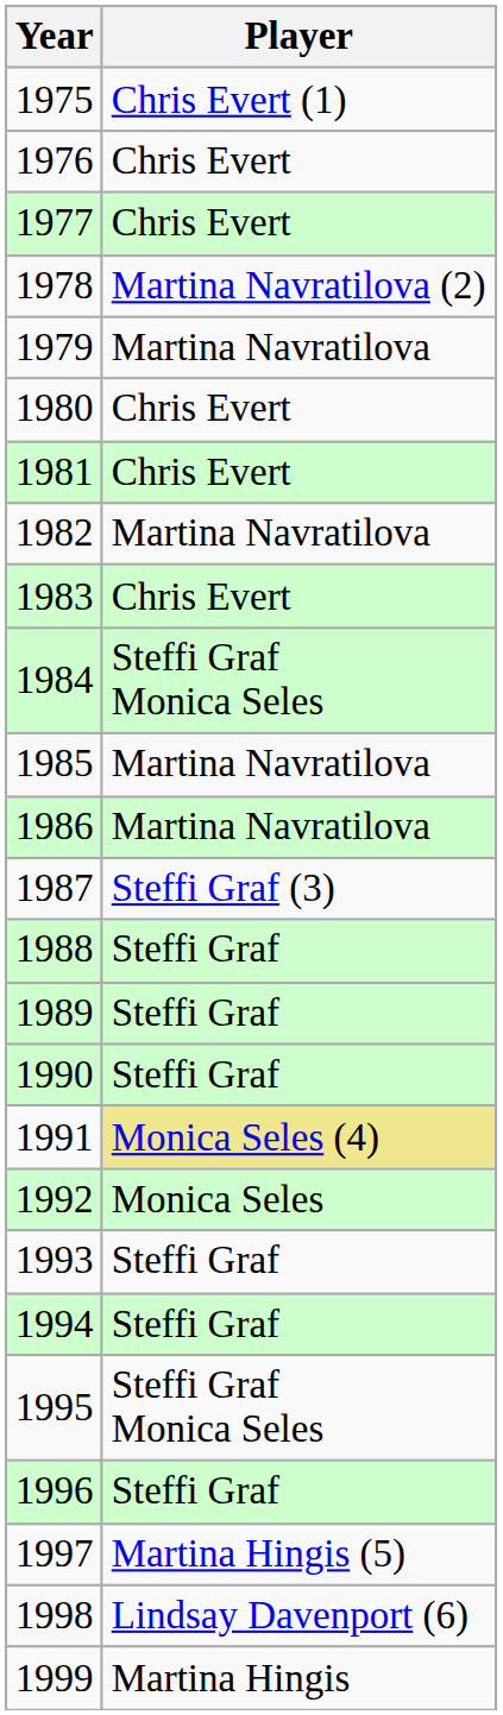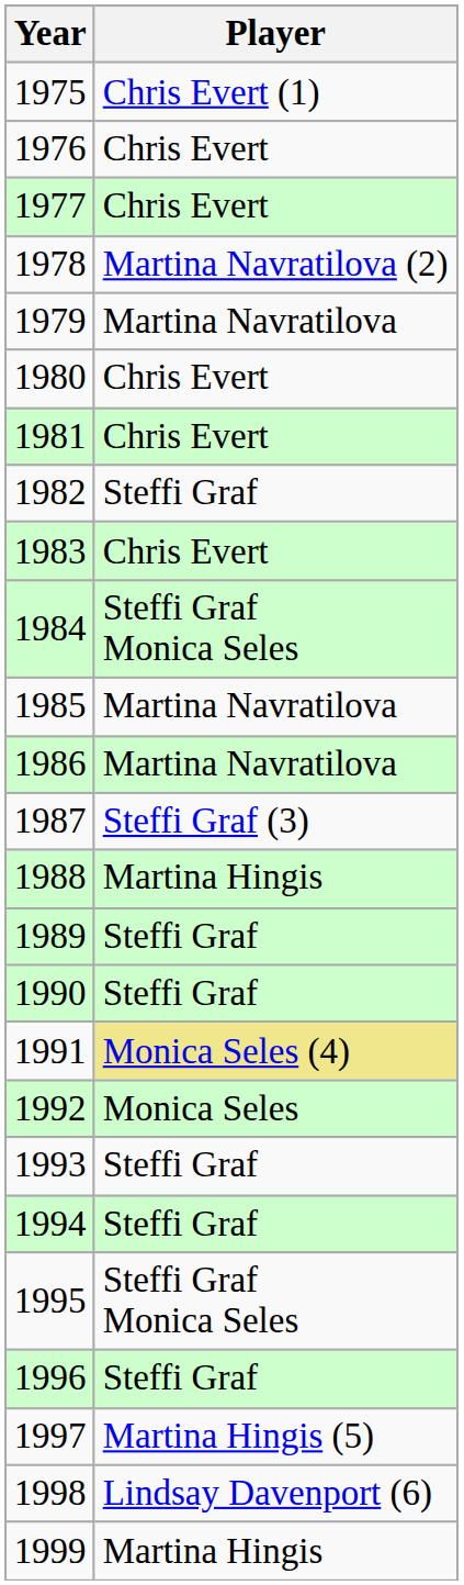1982 | Player: Martina Navratilova -> Steffi Graf
1988 | Player: Steffi Graf -> Martina Hingis
